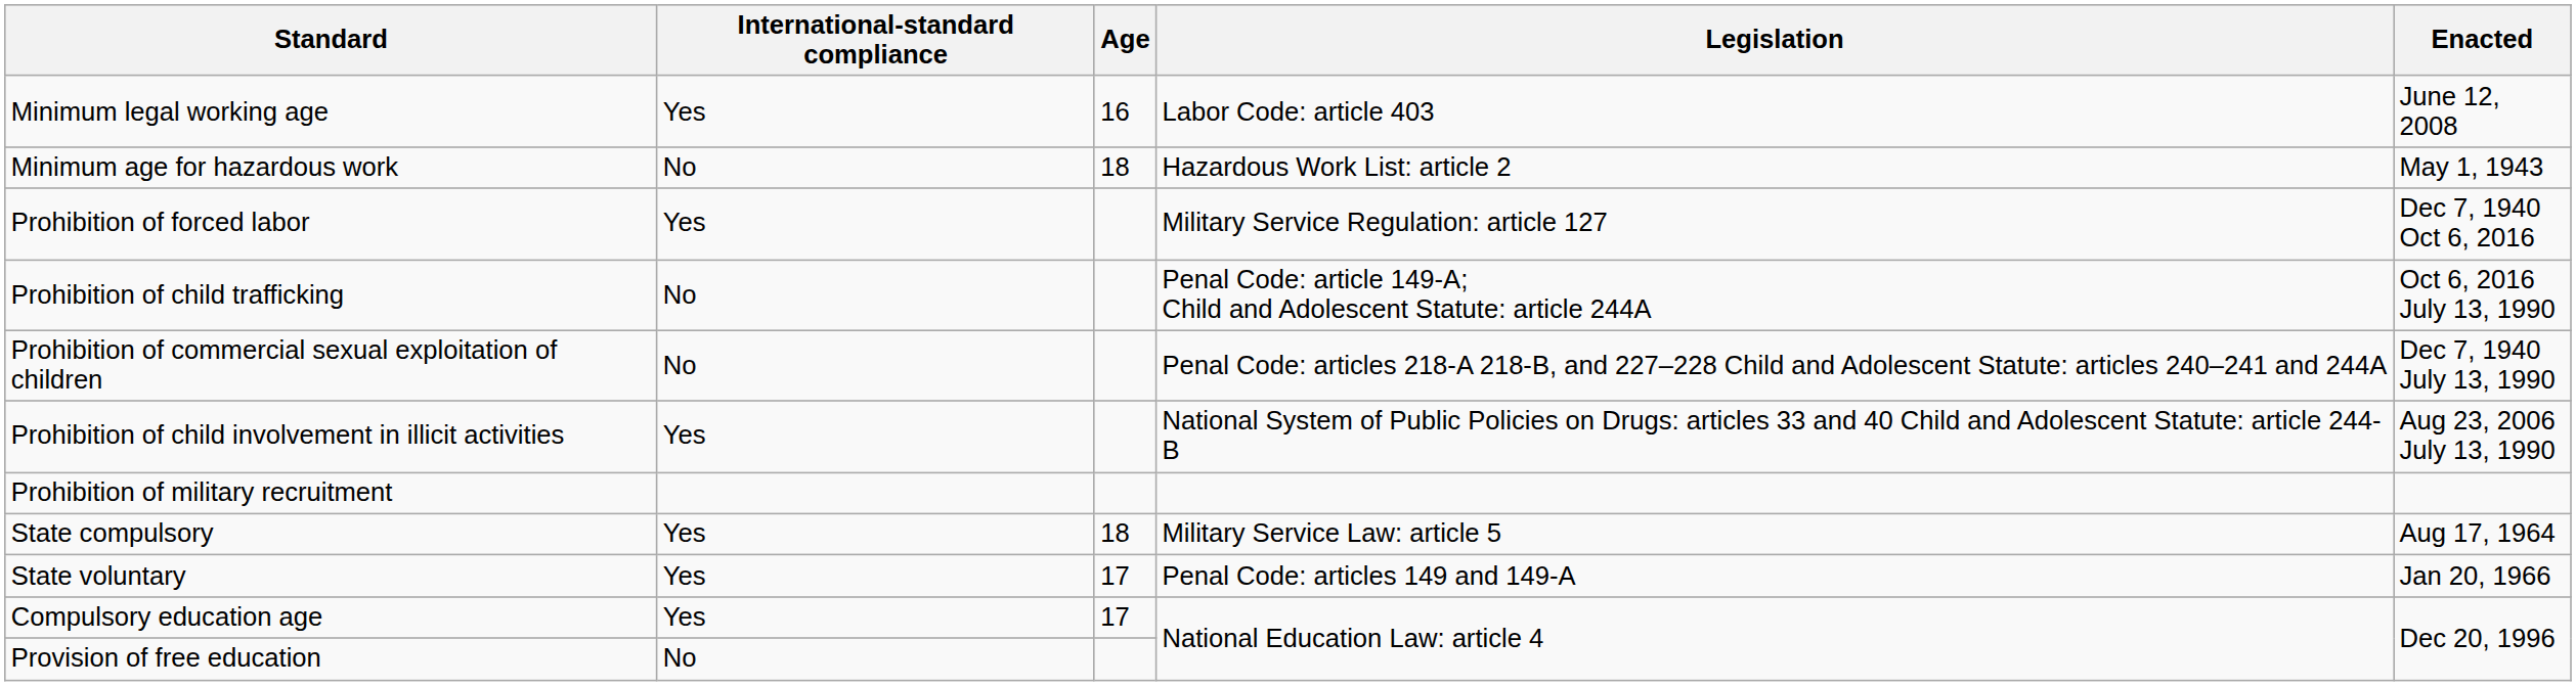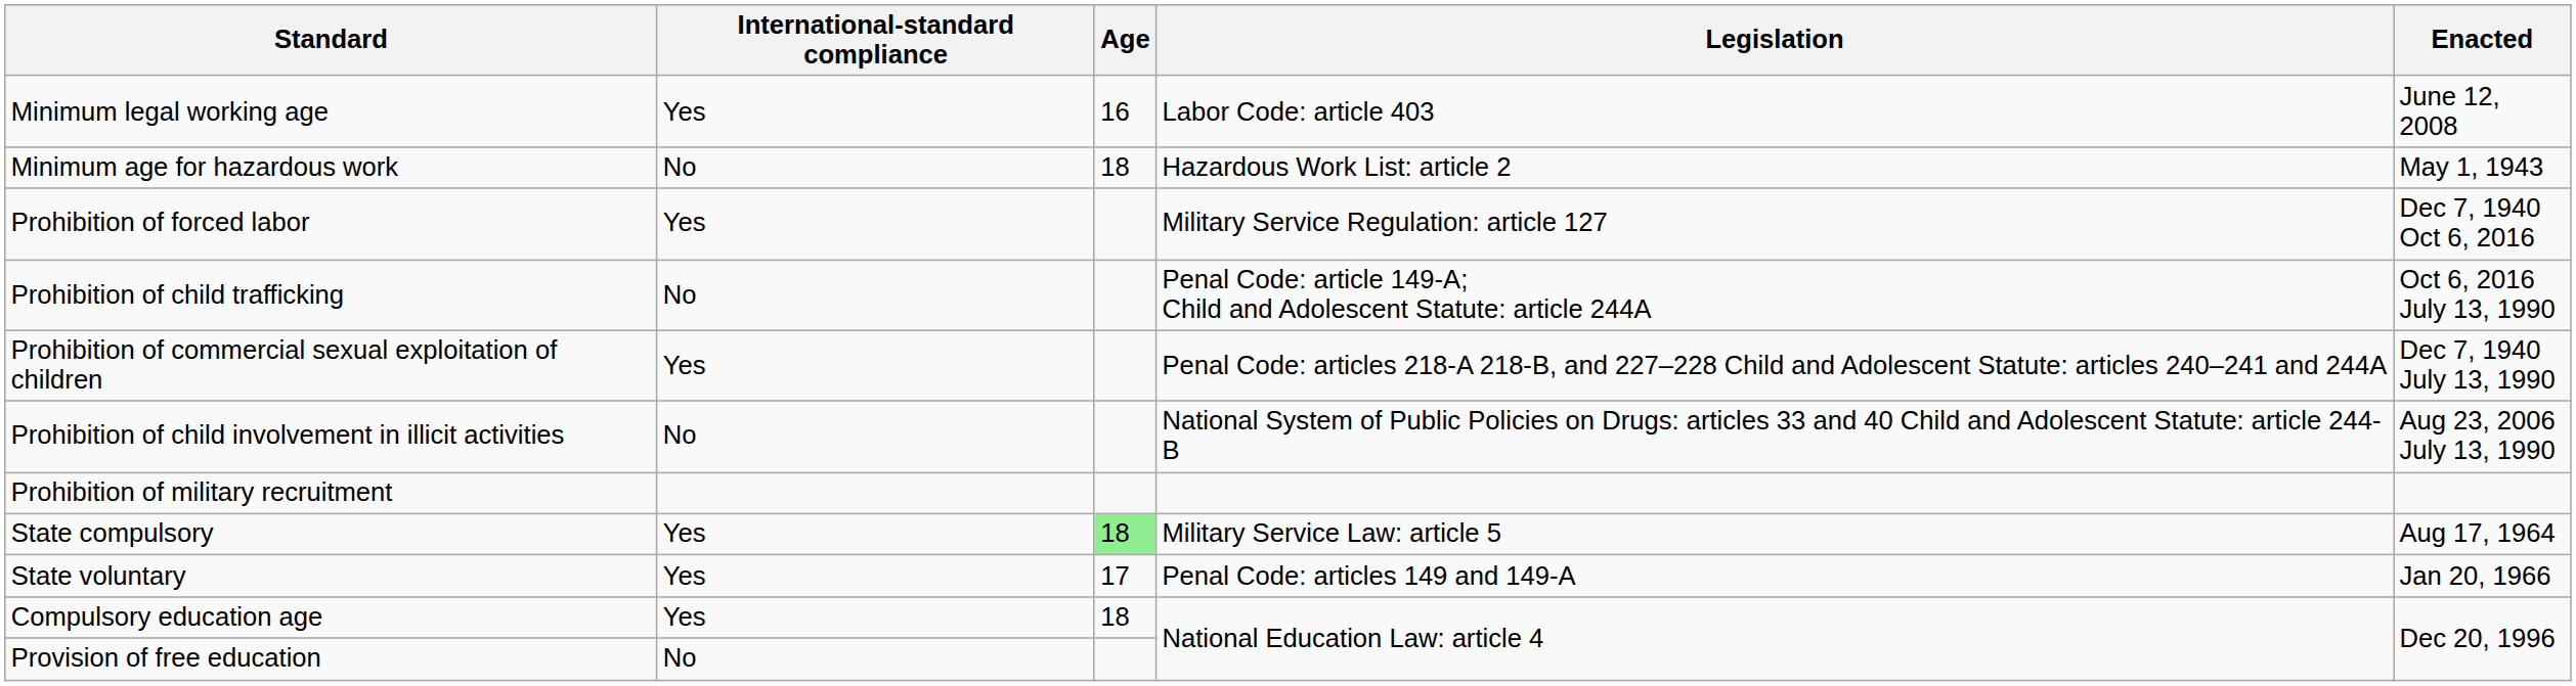Prohibition of commercial sexual exploitation of children | International-standard compliance: No -> Yes
Prohibition of child involvement in illicit activities | International-standard compliance: Yes -> No
State compulsory | Age: no background -> lightgreen background
Compulsory education age | Age: 17 -> 18
